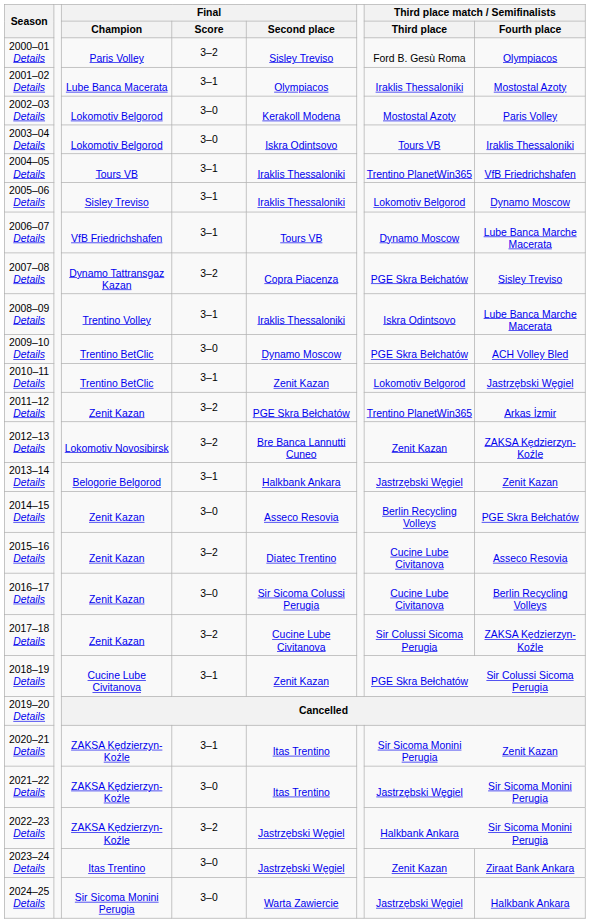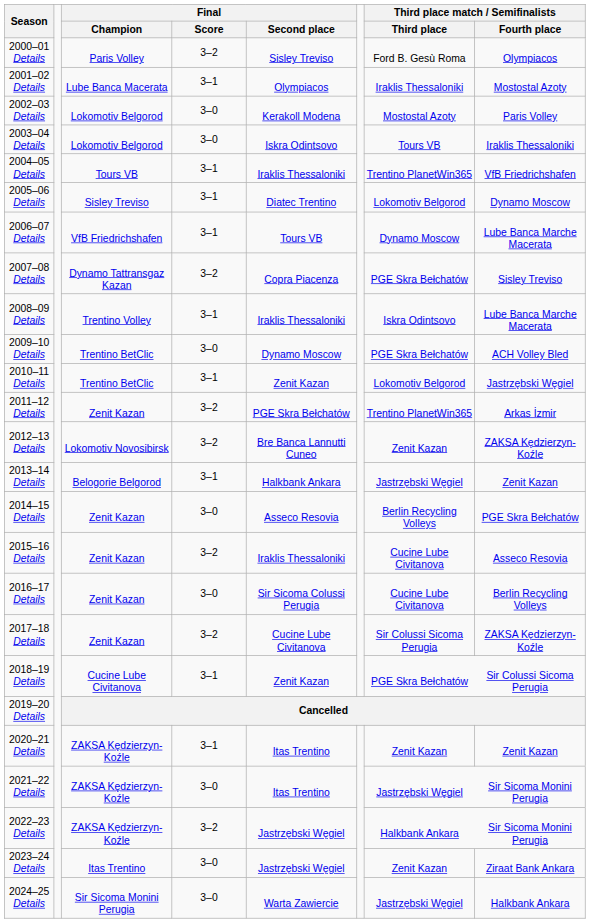2005–06 Details | Final / Second place: Iraklis Thessaloniki -> Diatec Trentino
2015–16 Details | Final / Second place: Diatec Trentino -> Iraklis Thessaloniki
2020–21 Details | Third place match / Semifinalists / Third place: Sir Sicoma Monini Perugia -> Zenit Kazan
